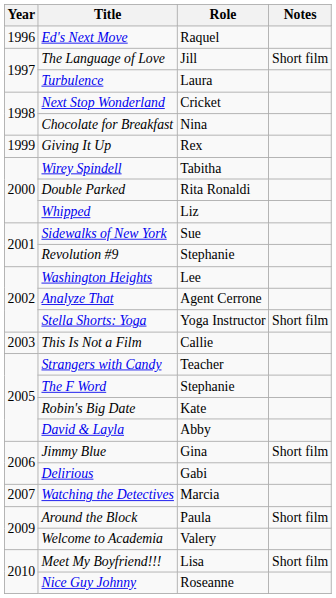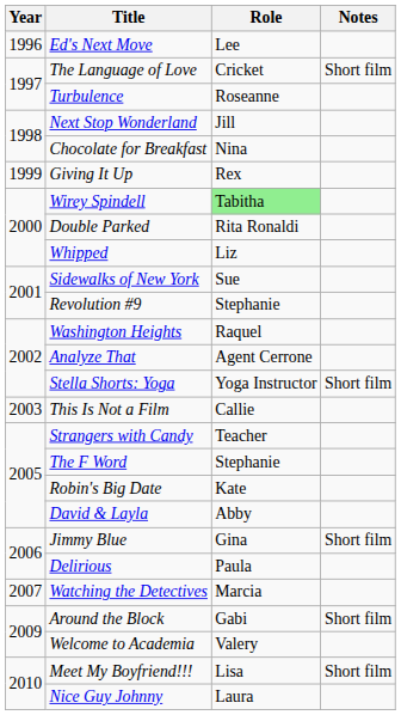Ed's Next Move | Role: Raquel -> Lee
The Language of Love | Role: Jill -> Cricket
Turbulence | Role: Laura -> Roseanne
Next Stop Wonderland | Role: Cricket -> Jill
Wirey Spindell | Role: no background -> lightgreen background
Washington Heights | Role: Lee -> Raquel
Delirious | Role: Gabi -> Paula
Around the Block | Role: Paula -> Gabi
Nice Guy Johnny | Role: Roseanne -> Laura
